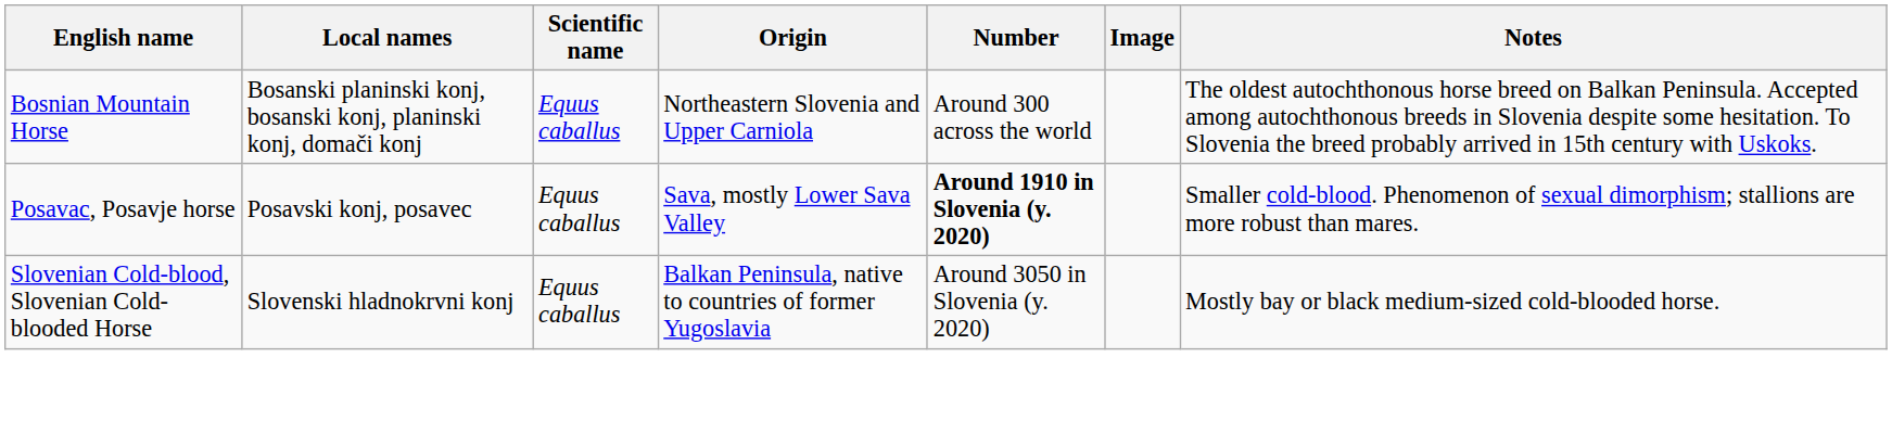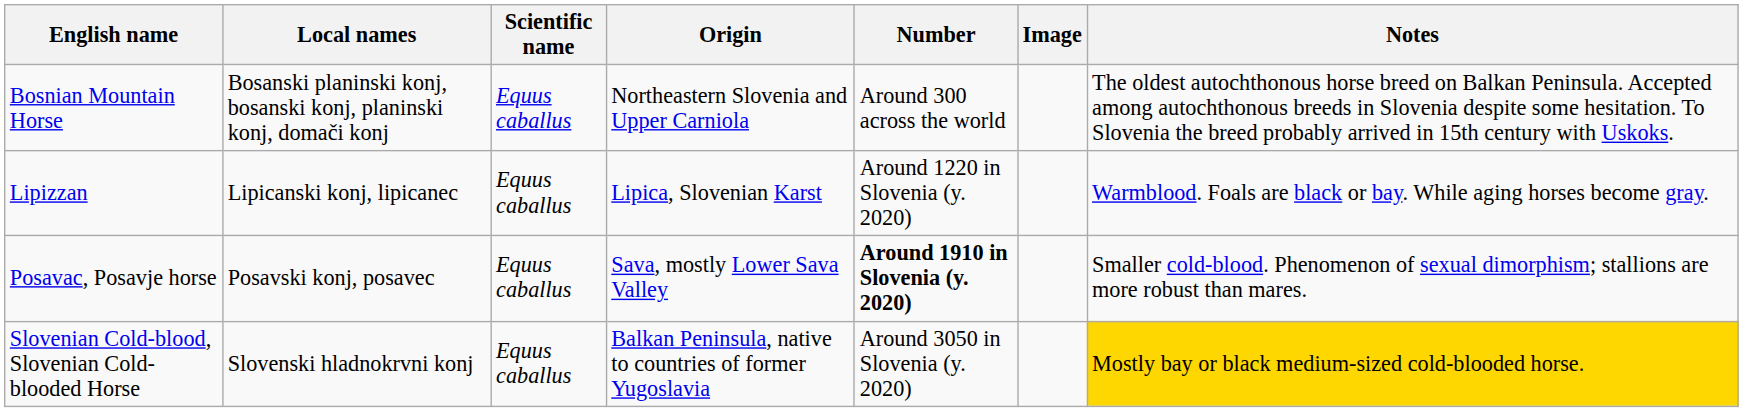+ row: Lipizzan | Lipicanski konj, lipicanec | Equus caballus | Lipica, Slovenian Karst | Around 1220 in Slovenia (y. 2020) | Warmblood. Foals are black or bay. While aging horses become gray.
Slovenian Cold-blood, Slovenian Cold-blooded Horse | Notes: no background -> gold background
